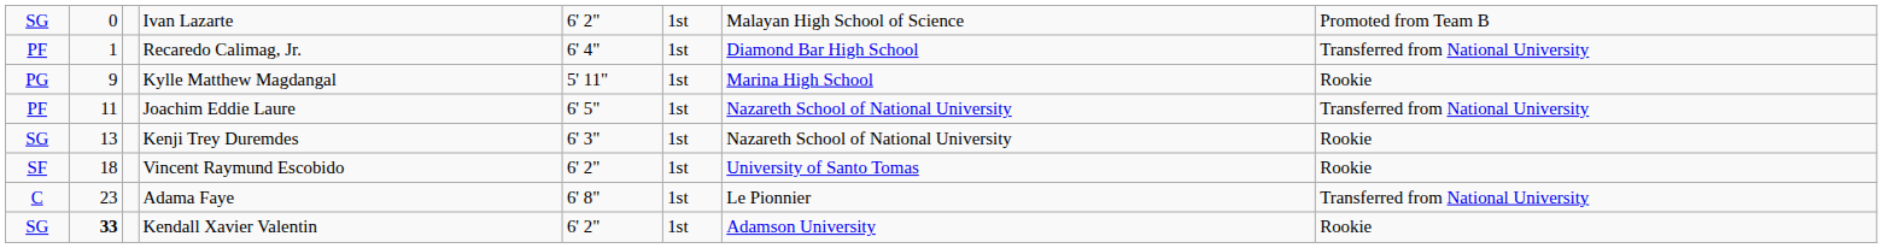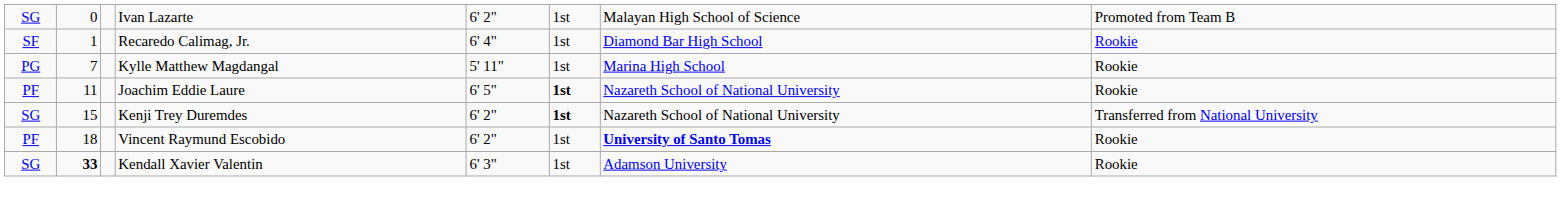Recaredo Calimag, Jr. | column 1: PF -> SF
Recaredo Calimag, Jr. | column 8: Transferred from National University -> Rookie
Kylle Matthew Magdangal | column 2: 9 -> 7
Joachim Eddie Laure | column 6: normal -> bold
Joachim Eddie Laure | column 8: Transferred from National University -> Rookie
Kenji Trey Duremdes | column 2: 13 -> 15
Kenji Trey Duremdes | column 5: 6' 3" -> 6' 2"
Kenji Trey Duremdes | column 6: normal -> bold
Kenji Trey Duremdes | column 8: Rookie -> Transferred from National University
Vincent Raymund Escobido | column 1: SF -> PF
Vincent Raymund Escobido | column 7: normal -> bold
- row: C | 23 | Adama Faye | 6' 8" | 1st | Le Pionnier | Transferred from National University
Kendall Xavier Valentin | column 5: 6' 2" -> 6' 3"
